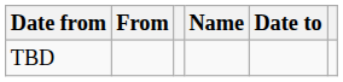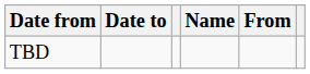columns swapped: Date to <-> From
